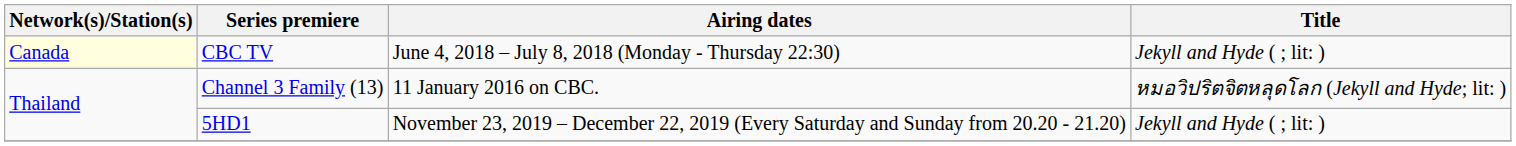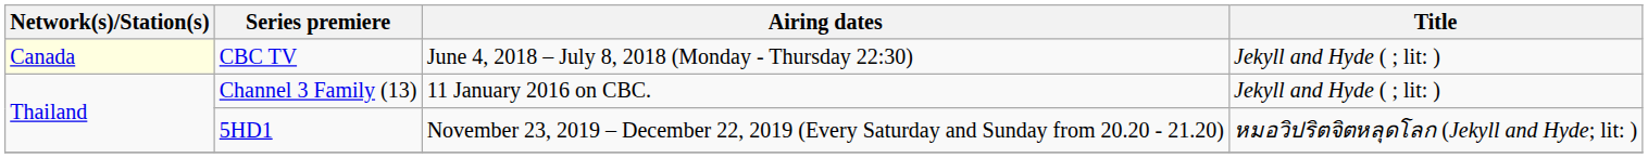Channel 3 Family (13) | Title: หมอวิปริตจิตหลุดโลก (Jekyll and Hyde; lit: ) -> Jekyll and Hyde ( ; lit: )
5HD1 | Title: Jekyll and Hyde ( ; lit: ) -> หมอวิปริตจิตหลุดโลก (Jekyll and Hyde; lit: )
